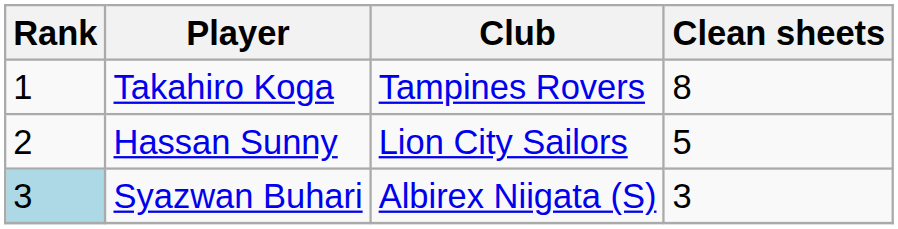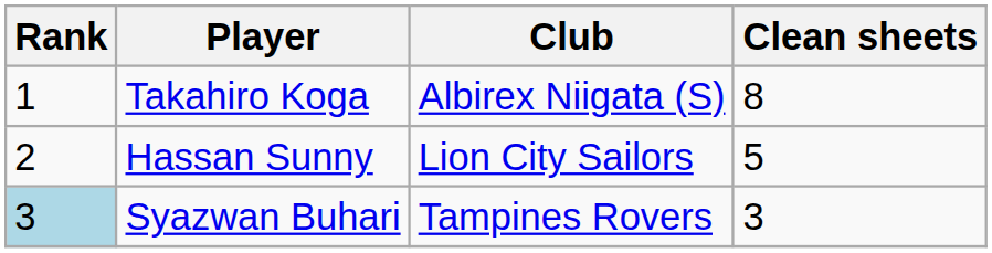Takahiro Koga | Club: Tampines Rovers -> Albirex Niigata (S)
Syazwan Buhari | Club: Albirex Niigata (S) -> Tampines Rovers
